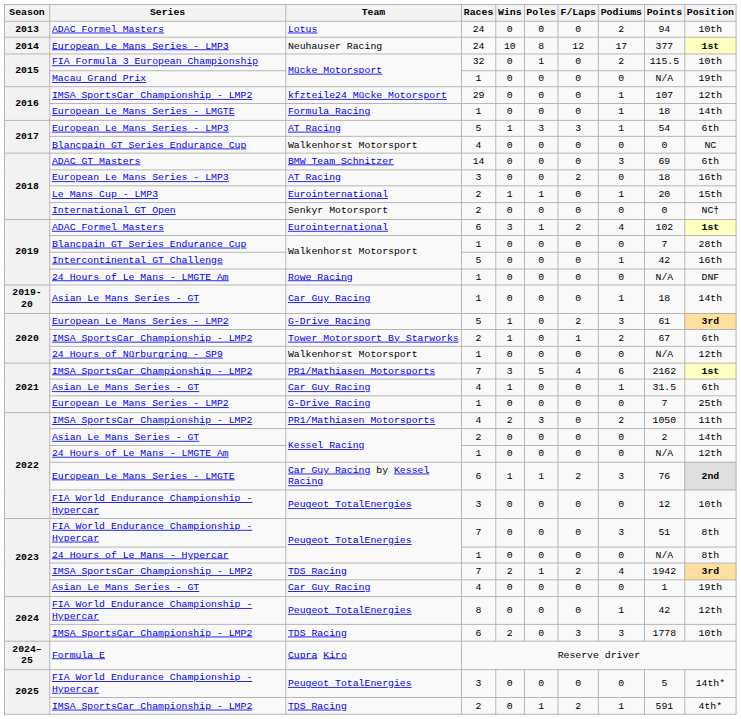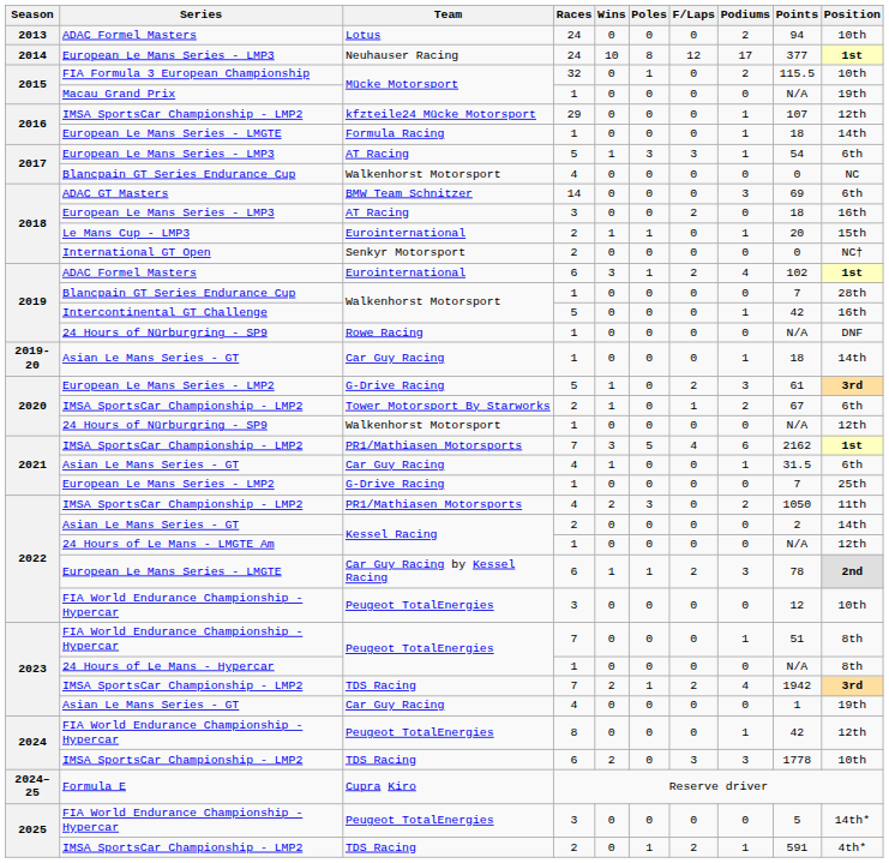Rowe Racing | Series: 24 Hours of Le Mans - LMGTE Am -> 24 Hours of Nürburgring - SP9
Car Guy Racing by Kessel Racing | Points: 76 -> 78
Peugeot TotalEnergies / 7 | Podiums: 3 -> 1
